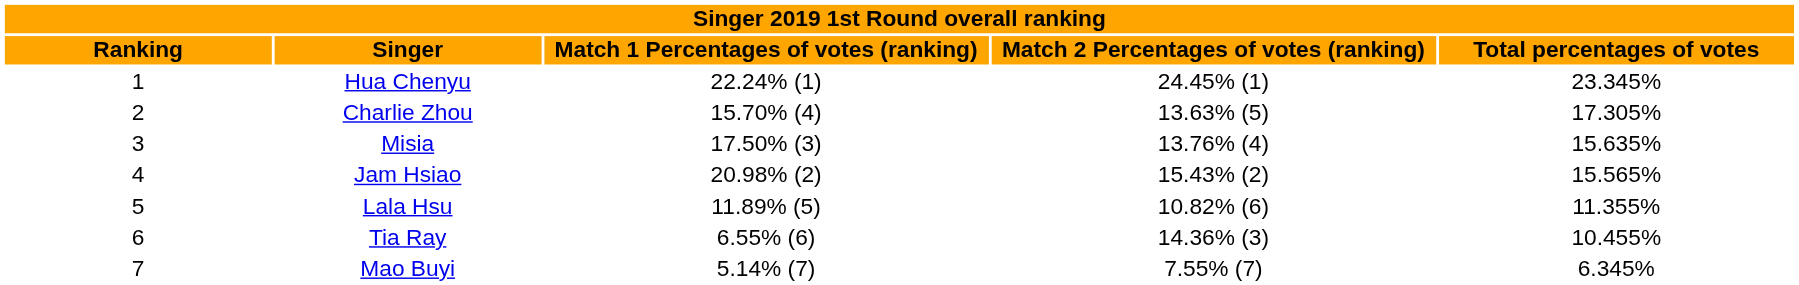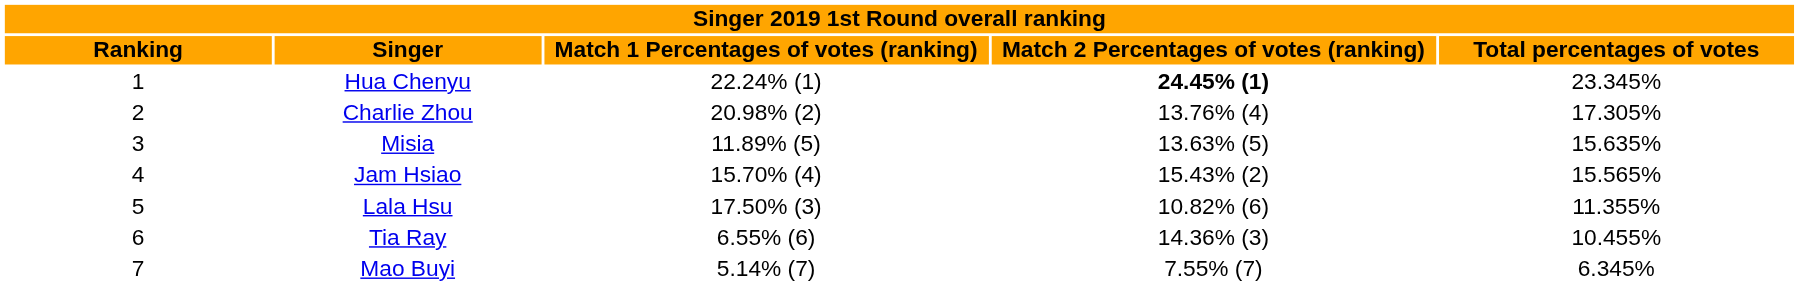Hua Chenyu | column 4: normal -> bold
Charlie Zhou | column 3: 15.70% (4) -> 20.98% (2)
Charlie Zhou | column 4: 13.63% (5) -> 13.76% (4)
Misia | column 3: 17.50% (3) -> 11.89% (5)
Misia | column 4: 13.76% (4) -> 13.63% (5)
Jam Hsiao | column 3: 20.98% (2) -> 15.70% (4)
Lala Hsu | column 3: 11.89% (5) -> 17.50% (3)
